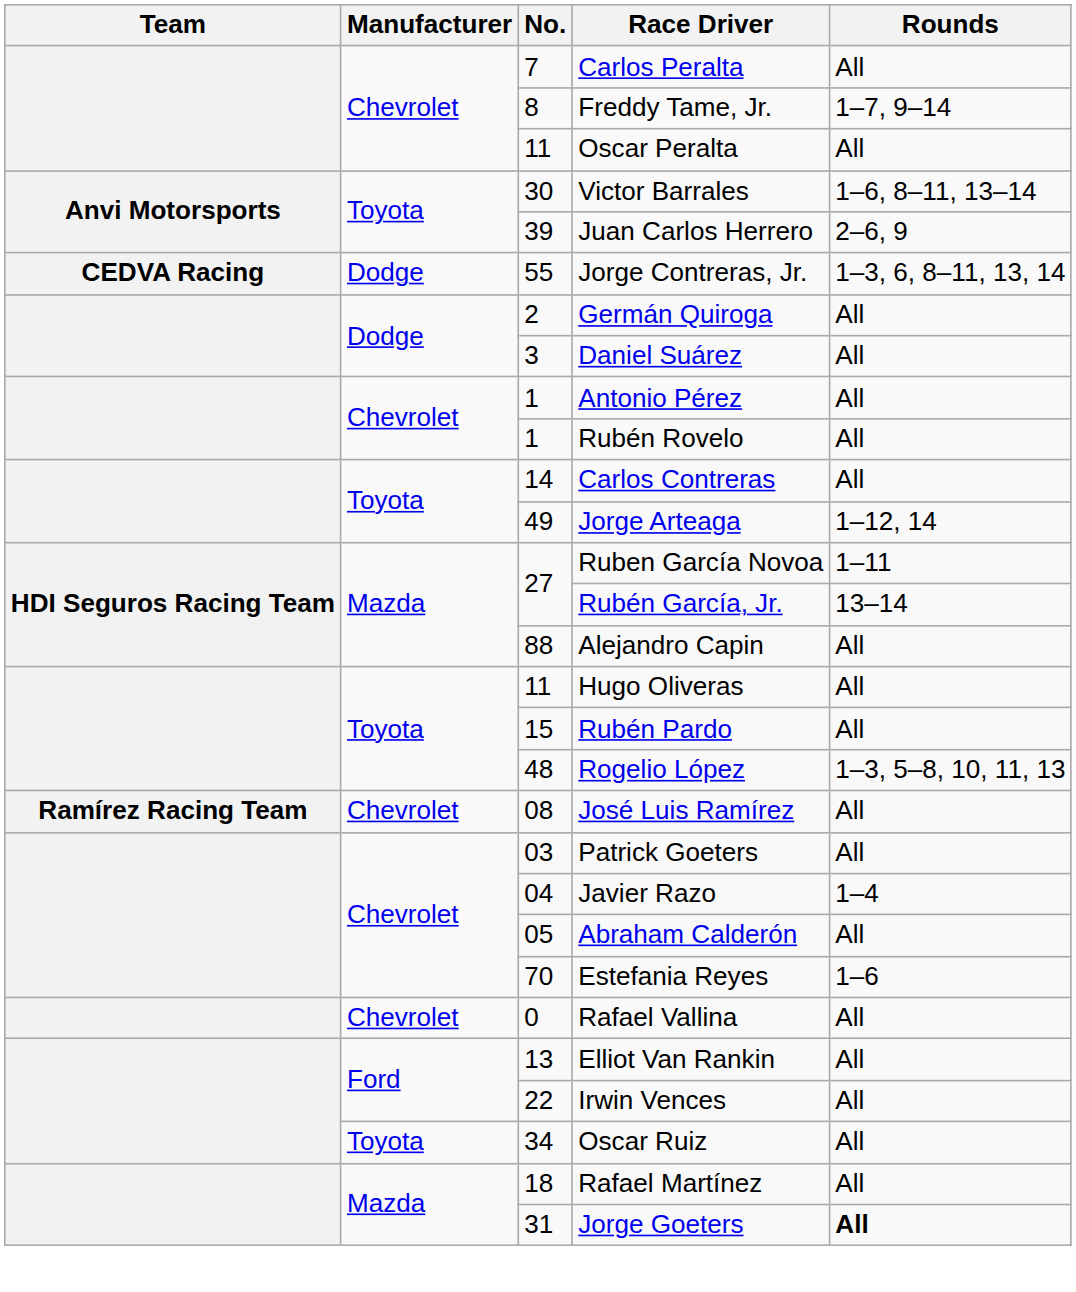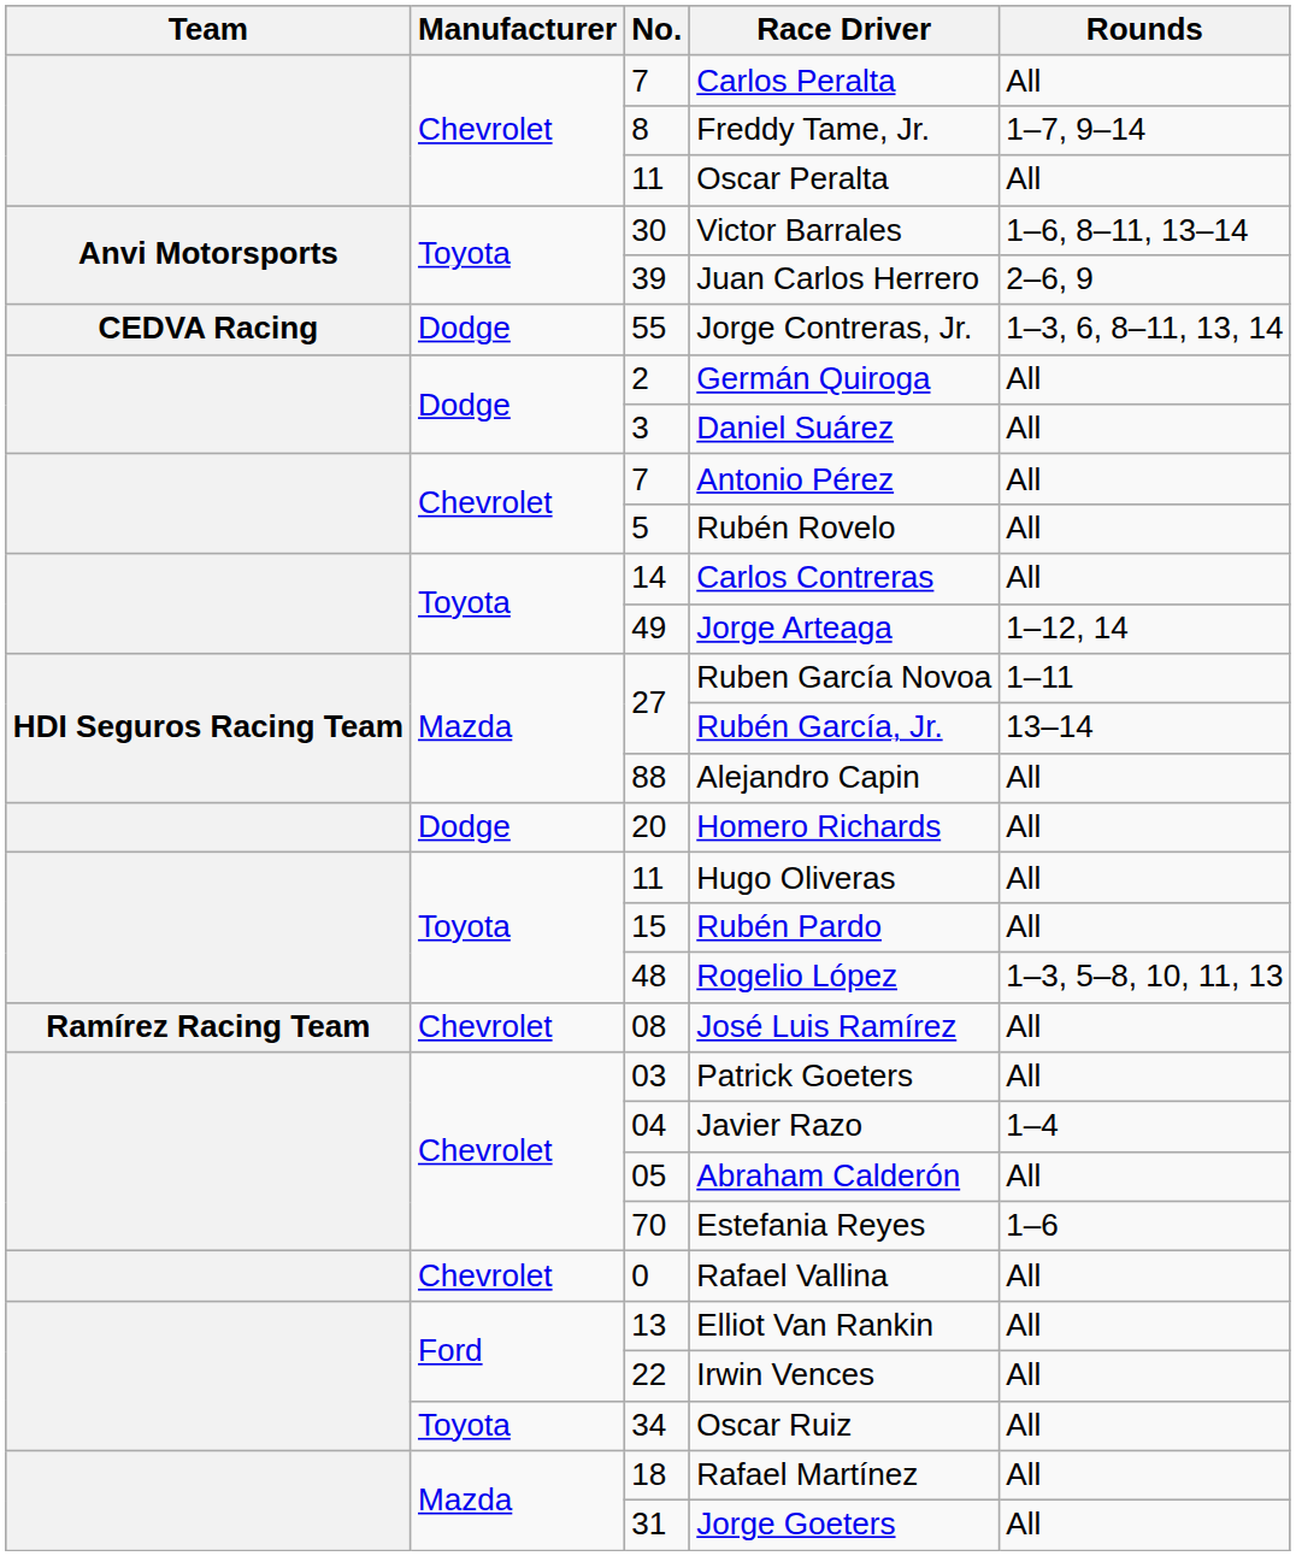Antonio Pérez | No.: 1 -> 7
Rubén Rovelo | No.: 1 -> 5
+ row: Dodge | 20 | Homero Richards | All
Jorge Goeters | Rounds: bold -> normal
